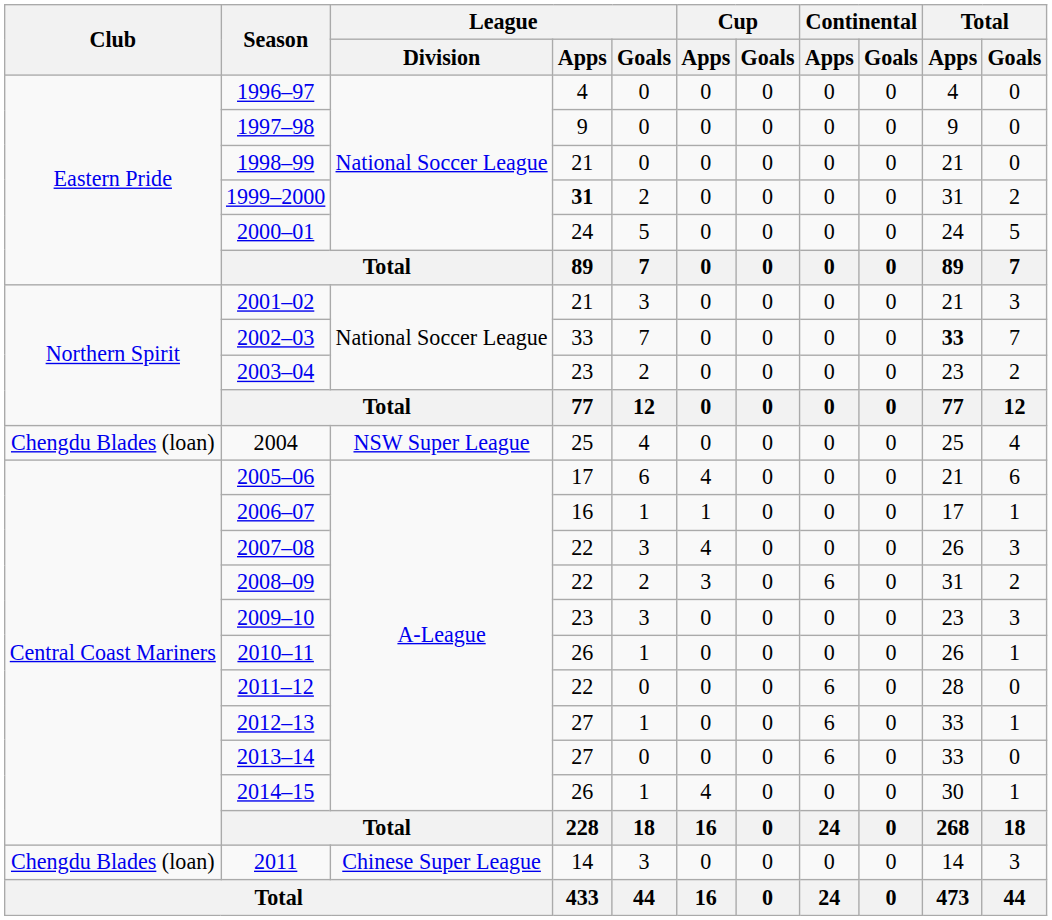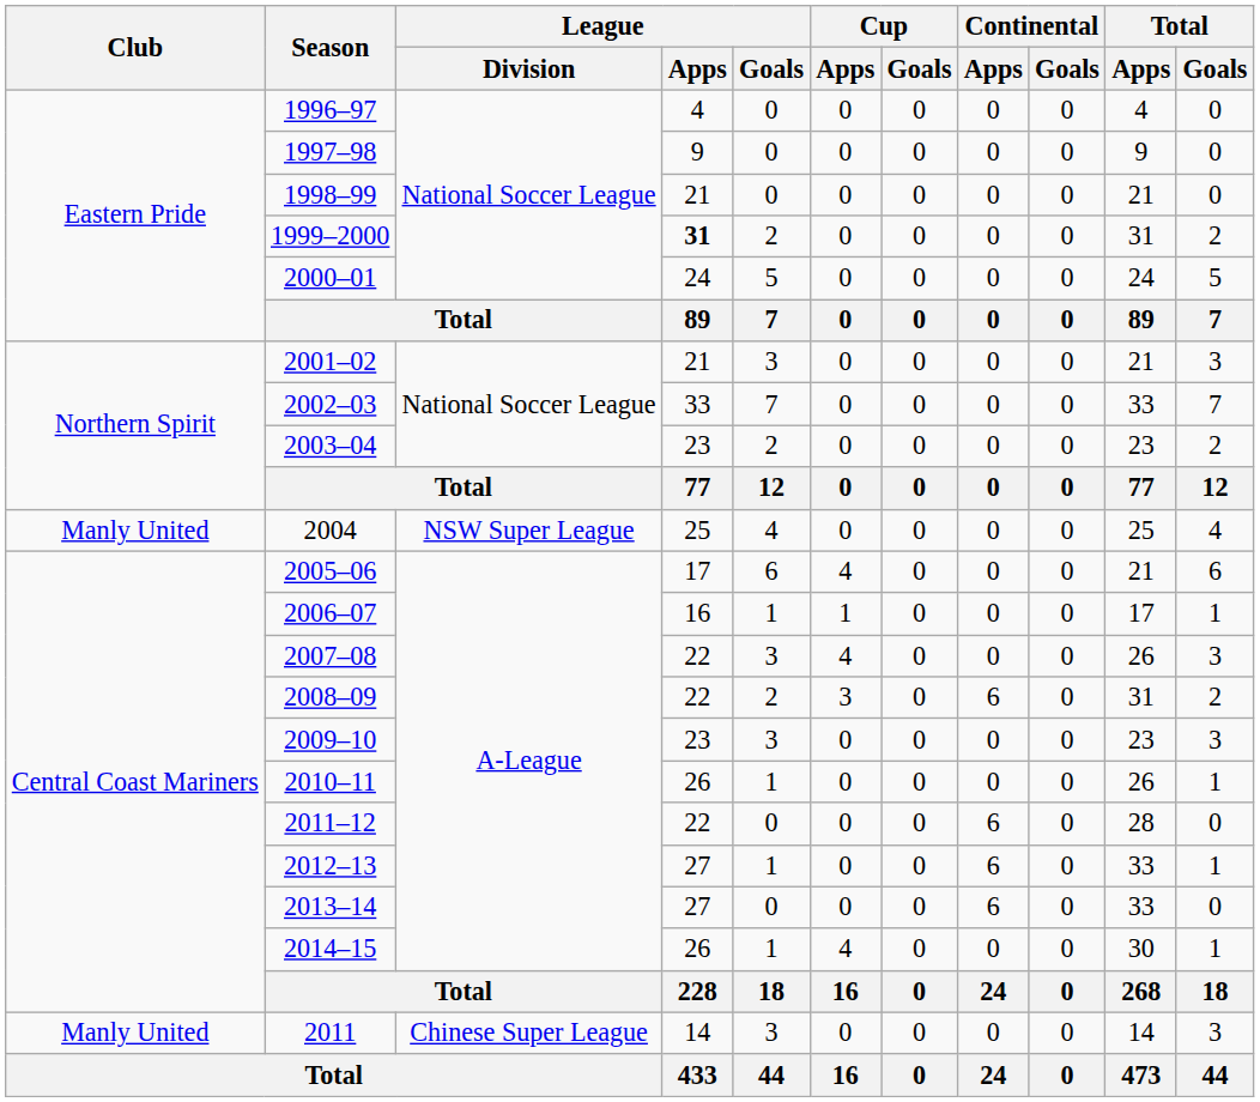2002–03 | Total / Apps: bold -> normal
2004 | Club: Chengdu Blades (loan) -> Manly United
2011 | Club: Chengdu Blades (loan) -> Manly United
